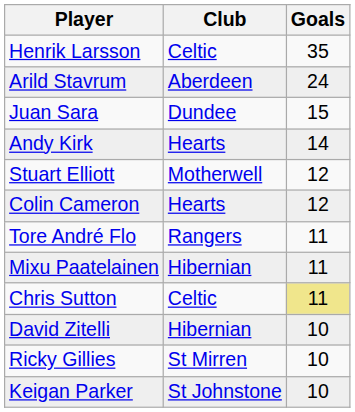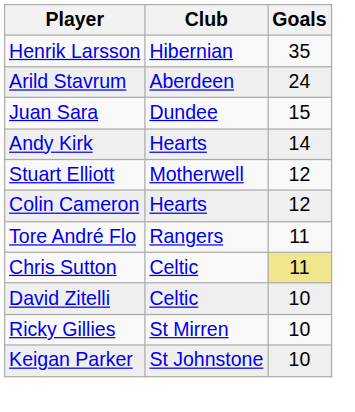Henrik Larsson | Club: Celtic -> Hibernian
- row: Mixu Paatelainen | Hibernian | 11
David Zitelli | Club: Hibernian -> Celtic
